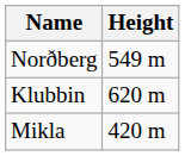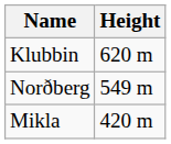rows swapped: Klubbin <-> Norðberg
